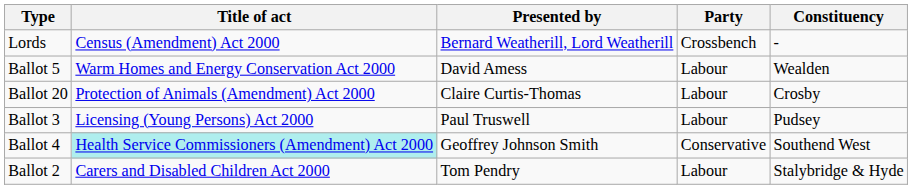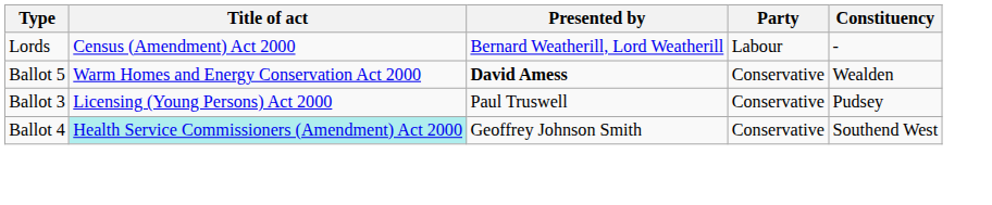Lords | Party: Crossbench -> Labour
Ballot 5 | Presented by: normal -> bold
Ballot 5 | Party: Labour -> Conservative
- row: Ballot 20 | Protection of Animals (Amendment) Act 2000 | Claire Curtis-Thomas | Labour | Crosby
Ballot 3 | Party: Labour -> Conservative
- row: Ballot 2 | Carers and Disabled Children Act 2000 | Tom Pendry | Labour | Stalybridge & Hyde
